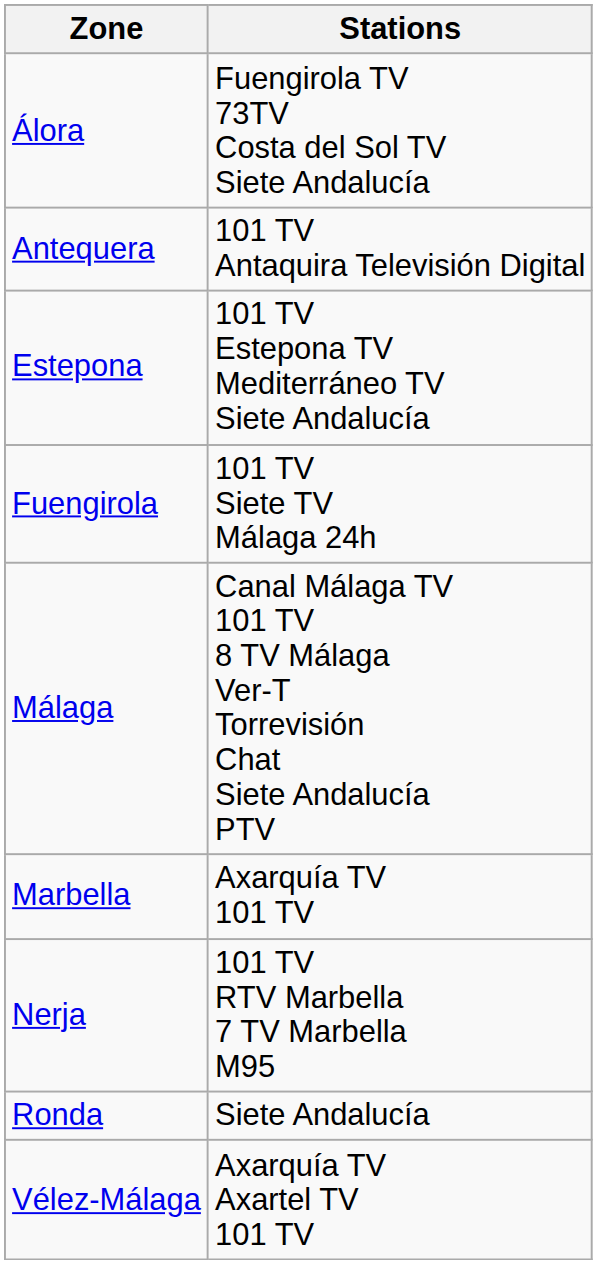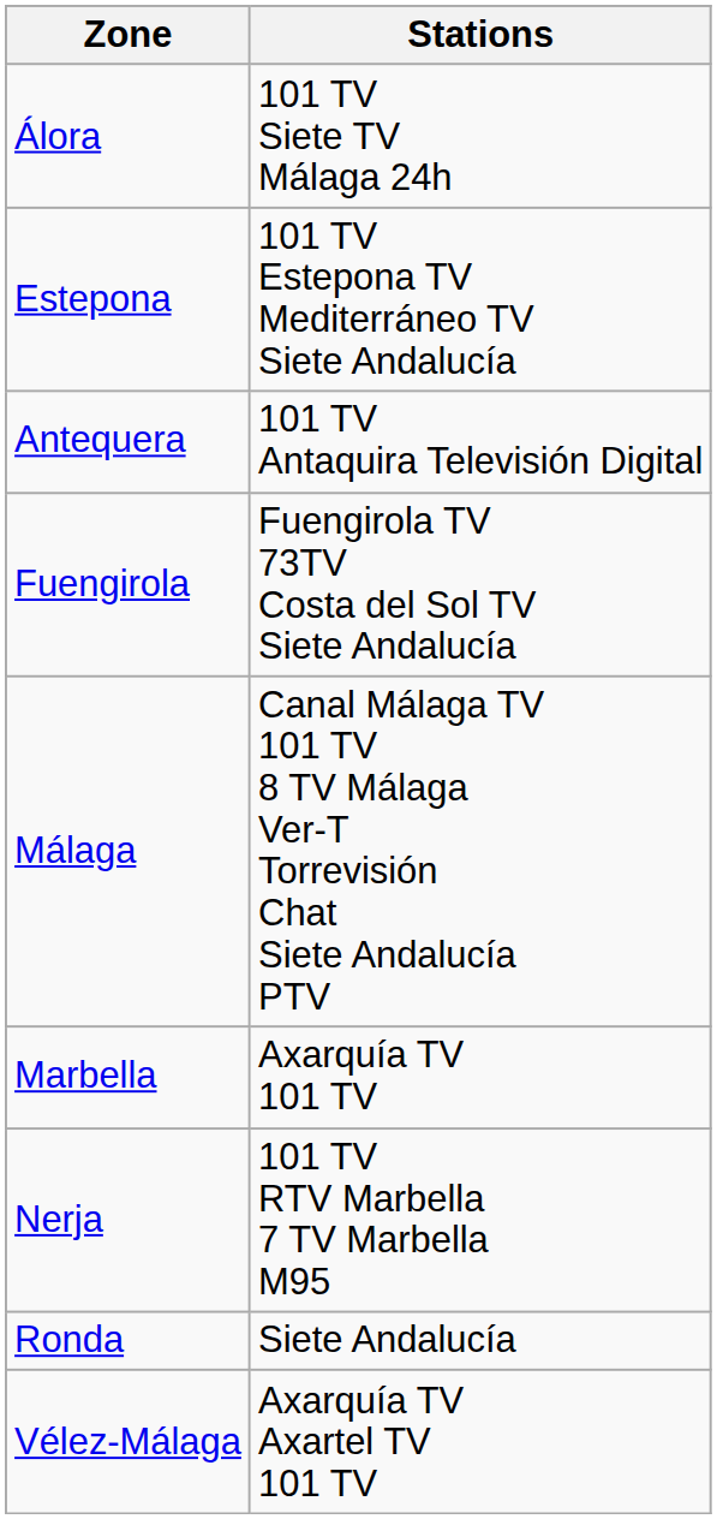Álora | Stations: Fuengirola TV 73TV Costa del Sol TV Siete Andalucía -> 101 TV Siete TV Málaga 24h
rows swapped: Antequera <-> Estepona
Fuengirola | Stations: 101 TV Siete TV Málaga 24h -> Fuengirola TV 73TV Costa del Sol TV Siete Andalucía
